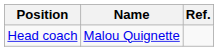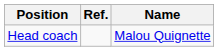columns swapped: Name <-> Ref.
